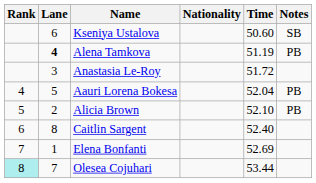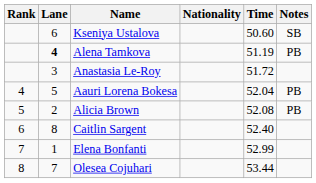Alicia Brown | Time: 52.10 -> 52.08
Elena Bonfanti | Time: 52.69 -> 52.99
Olesea Cojuhari | Rank: paleturquoise background -> no background
